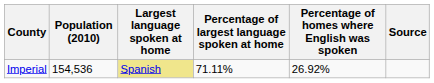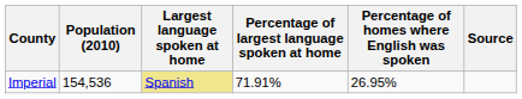Imperial | Percentage of largest language spoken at home: 71.11% -> 71.91%
Imperial | Percentage of homes where English was spoken: 26.92% -> 26.95%
